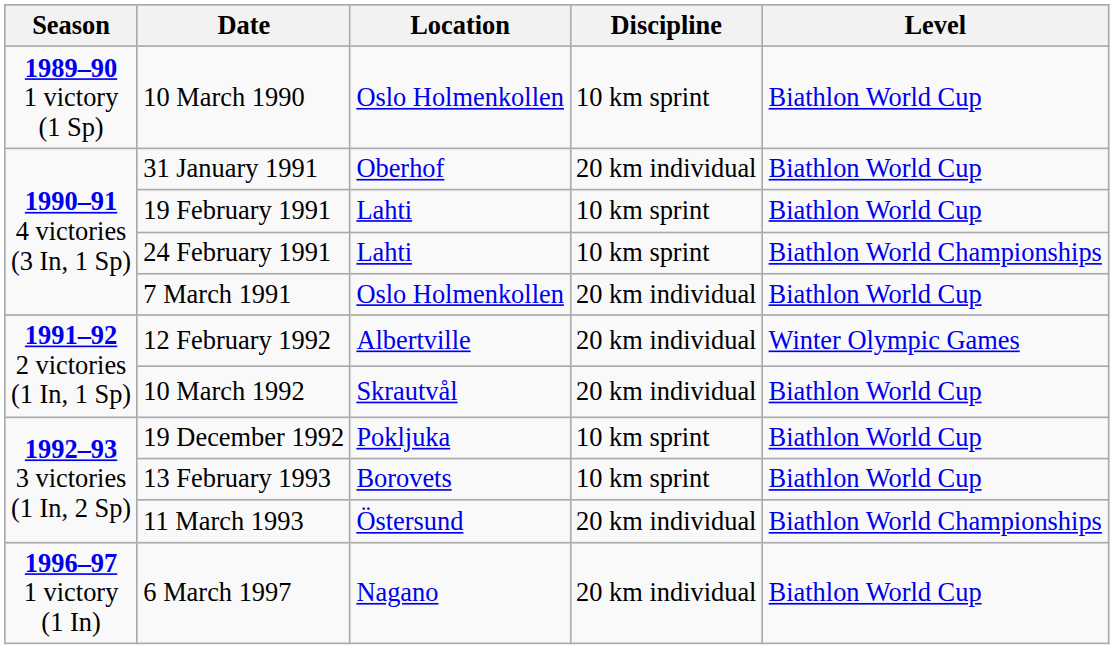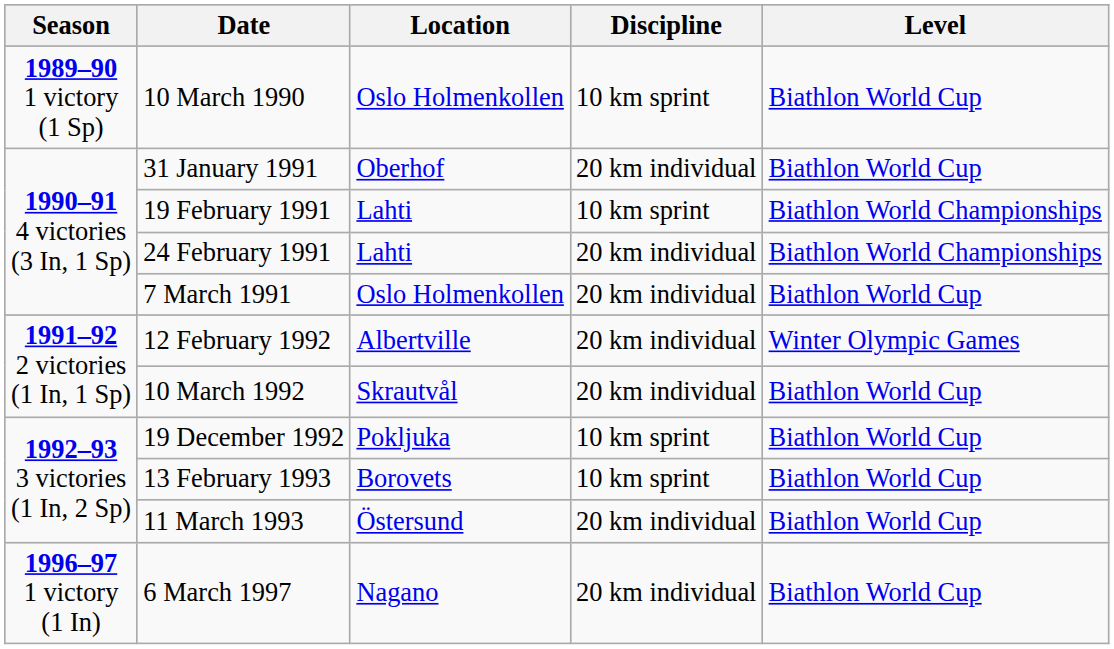19 February 1991 | Level: Biathlon World Cup -> Biathlon World Championships
24 February 1991 | Discipline: 10 km sprint -> 20 km individual
11 March 1993 | Level: Biathlon World Championships -> Biathlon World Cup
